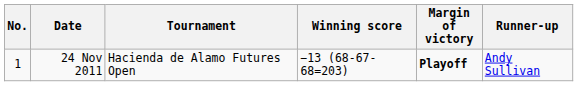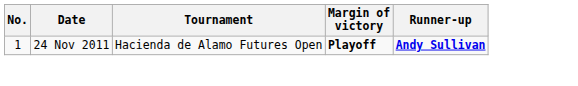- column: Winning score | −13 (68-67-68=203)
24 Nov 2011 | Runner-up: normal -> bold
